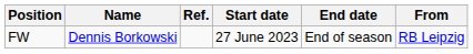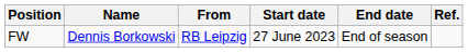columns swapped: From <-> Ref.
